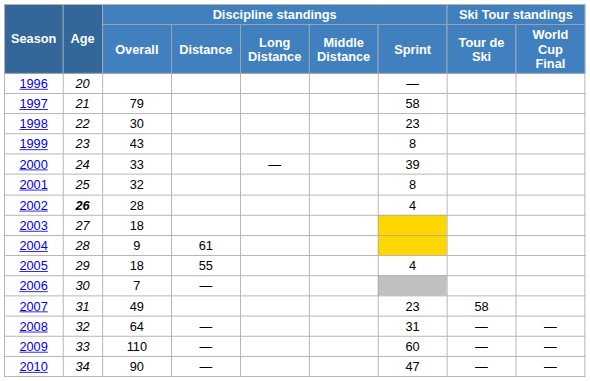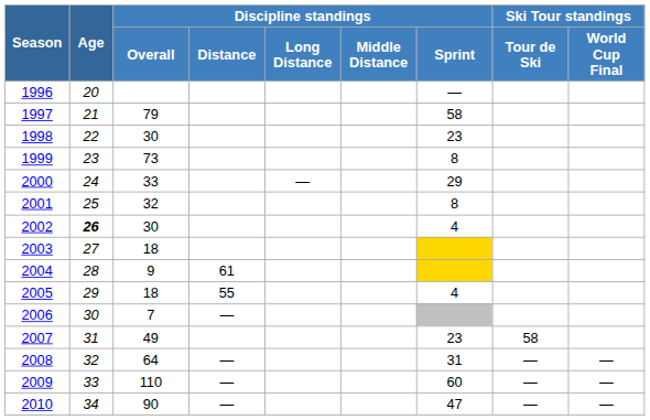1999 | Discipline standings / Overall: 43 -> 73
2000 | Discipline standings / Sprint: 39 -> 29
2002 | Discipline standings / Overall: 28 -> 30
